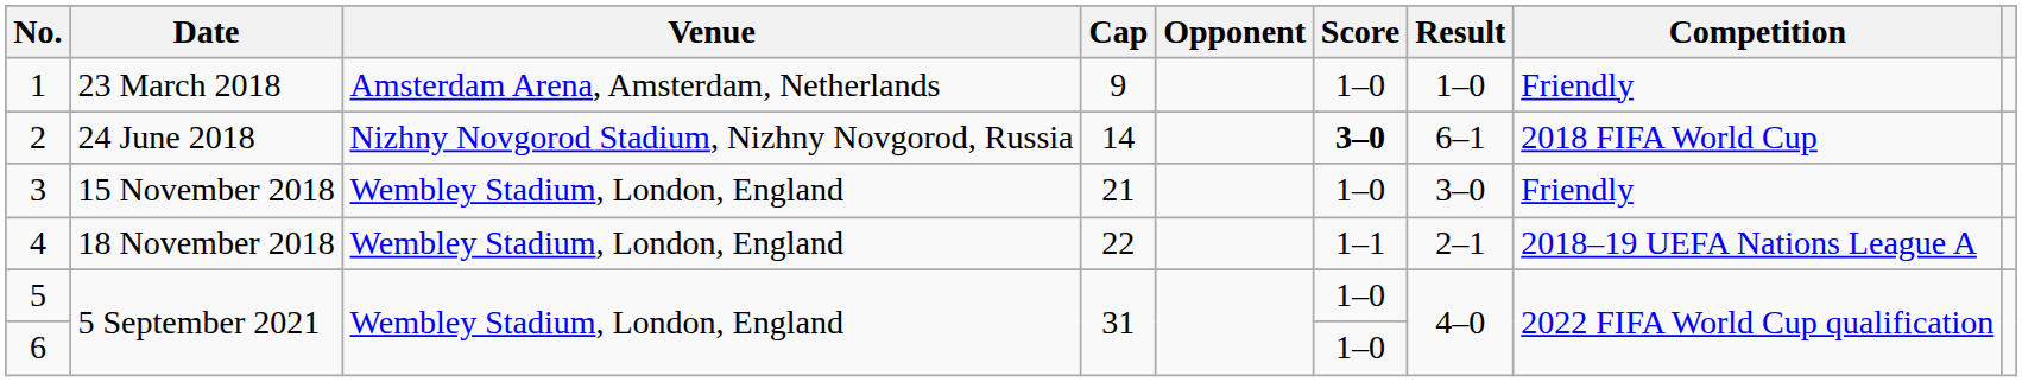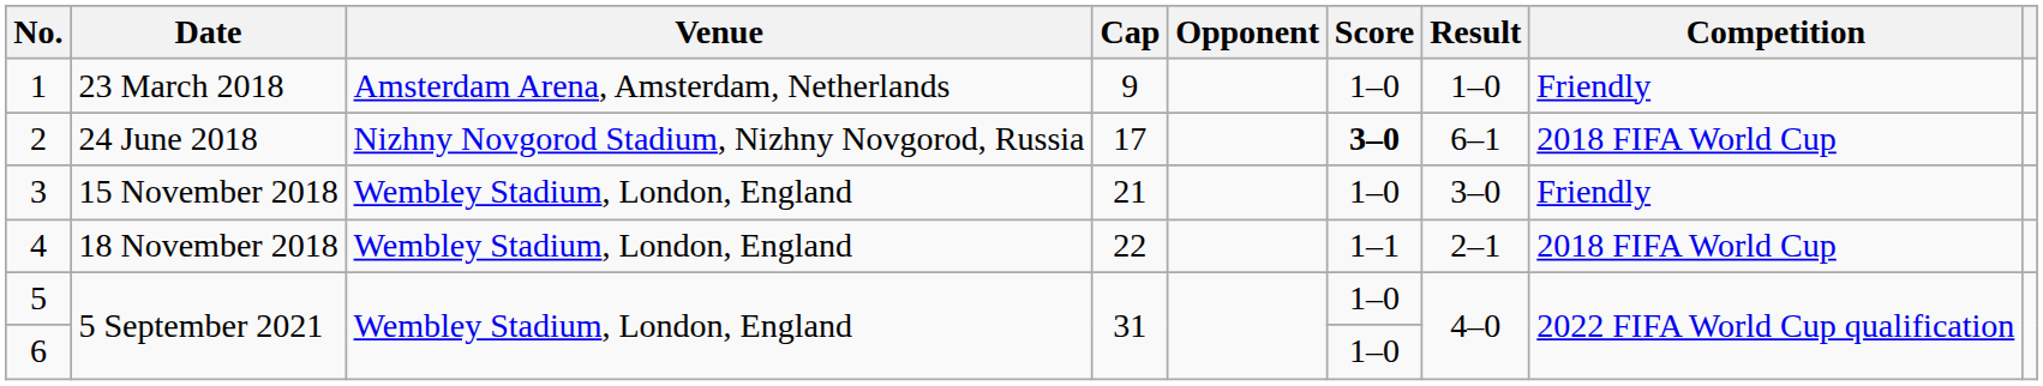2 | Cap: 14 -> 17
4 | Competition: 2018–19 UEFA Nations League A -> 2018 FIFA World Cup
